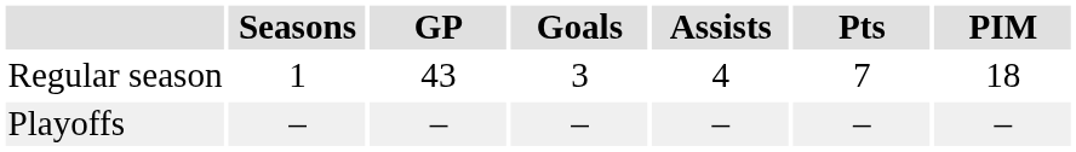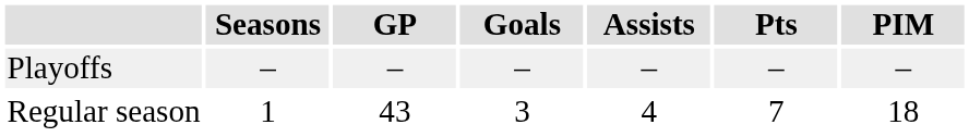rows swapped: Regular season <-> Playoffs
